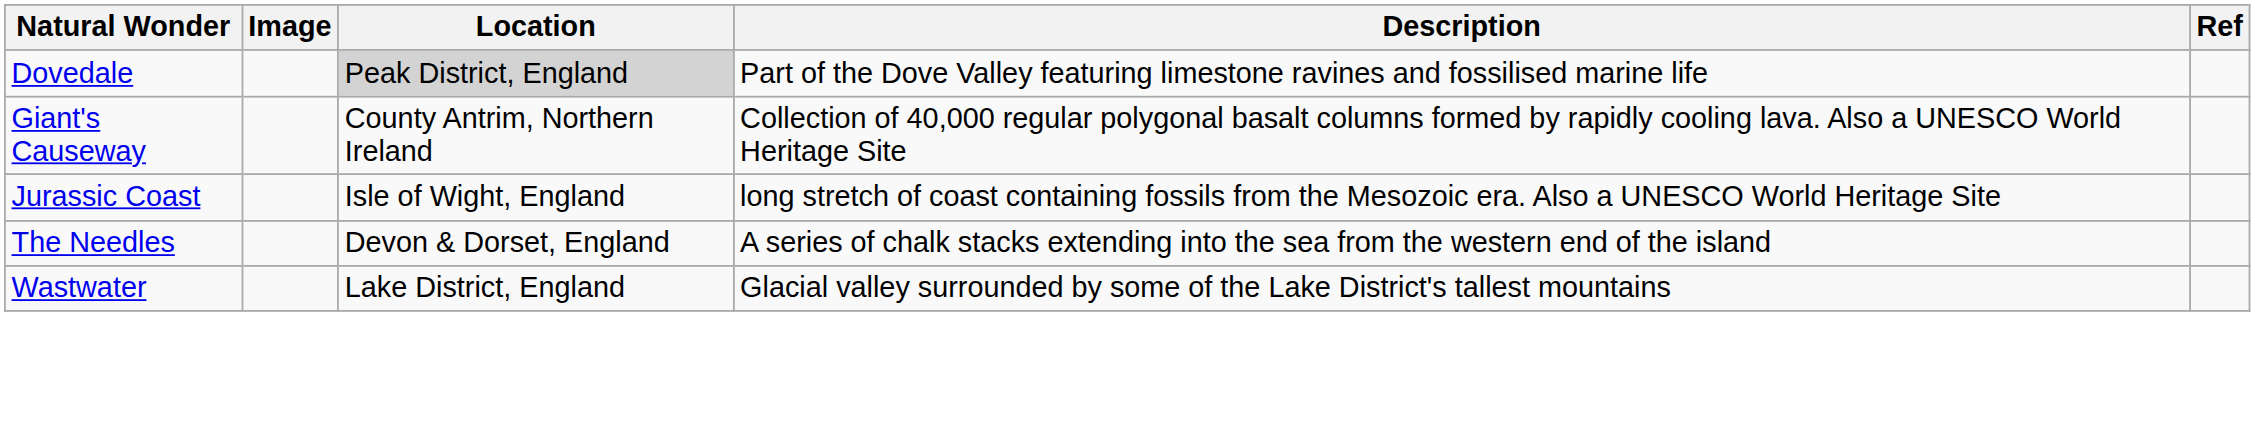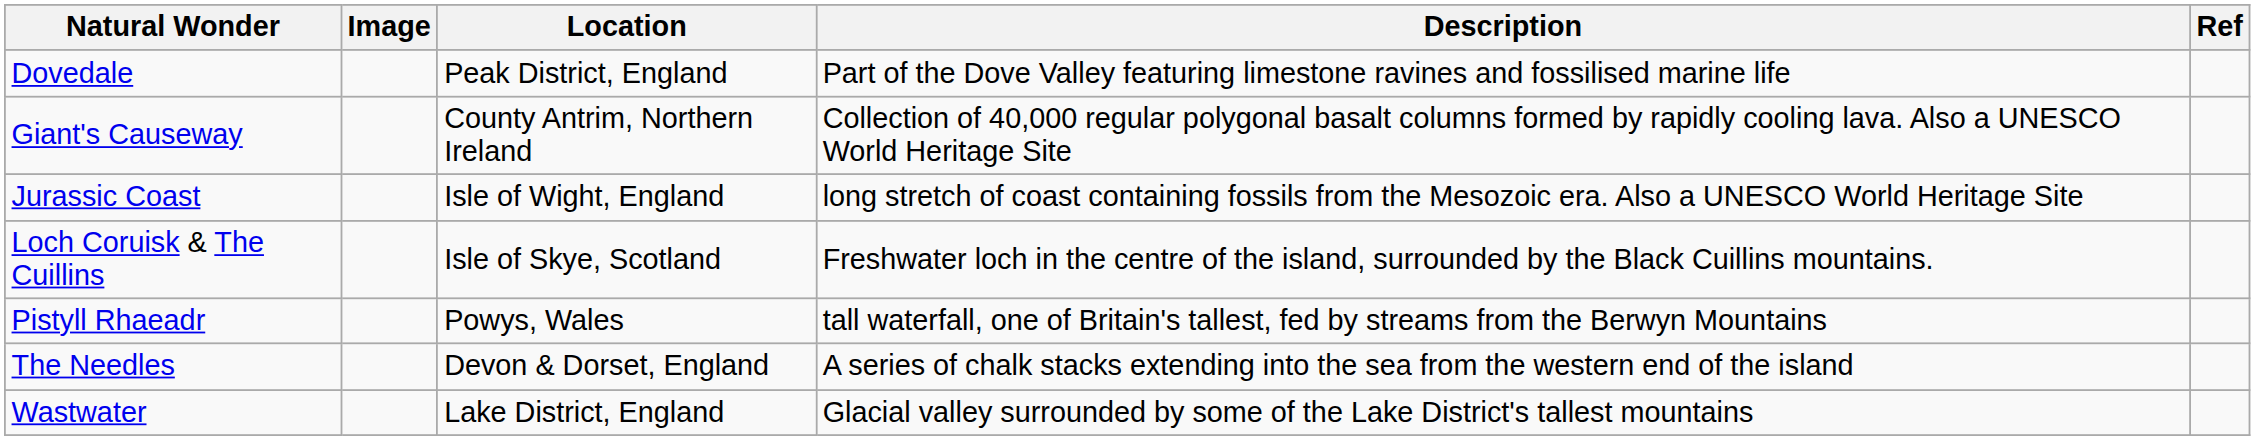Dovedale | Location: lightgrey background -> no background
+ row: Loch Coruisk & The Cuillins | Isle of Skye, Scotland | Freshwater loch in the centre of the island, surrounded by the Black Cuillins mountains.
+ row: Pistyll Rhaeadr | Powys, Wales | tall waterfall, one of Britain's tallest, fed by streams from the Berwyn Mountains
